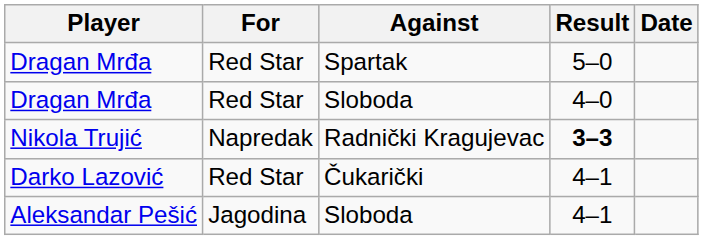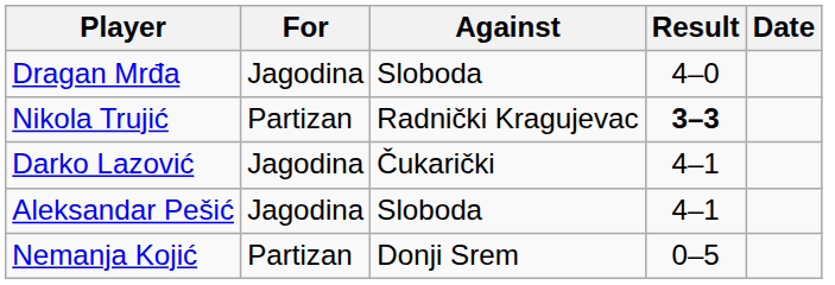- row: Dragan Mrđa | Red Star | Spartak | 5–0
Dragan Mrđa / Sloboda | For: Red Star -> Jagodina
Nikola Trujić | For: Napredak -> Partizan
Darko Lazović | For: Red Star -> Jagodina
+ row: Nemanja Kojić | Partizan | Donji Srem | 0–5
